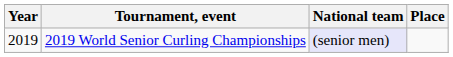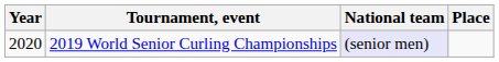2019 World Senior Curling Championships | Year: 2019 -> 2020
